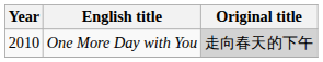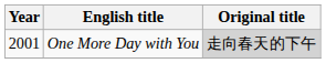One More Day with You | Year: 2010 -> 2001
